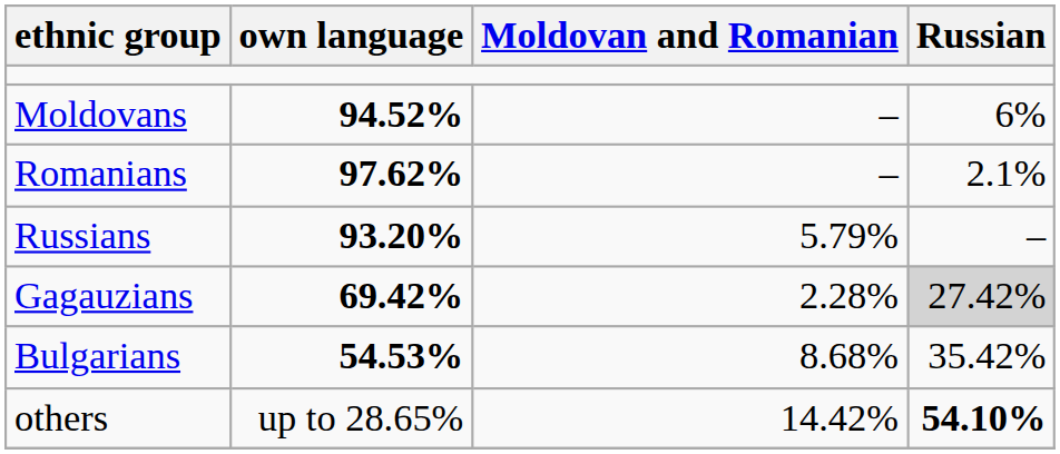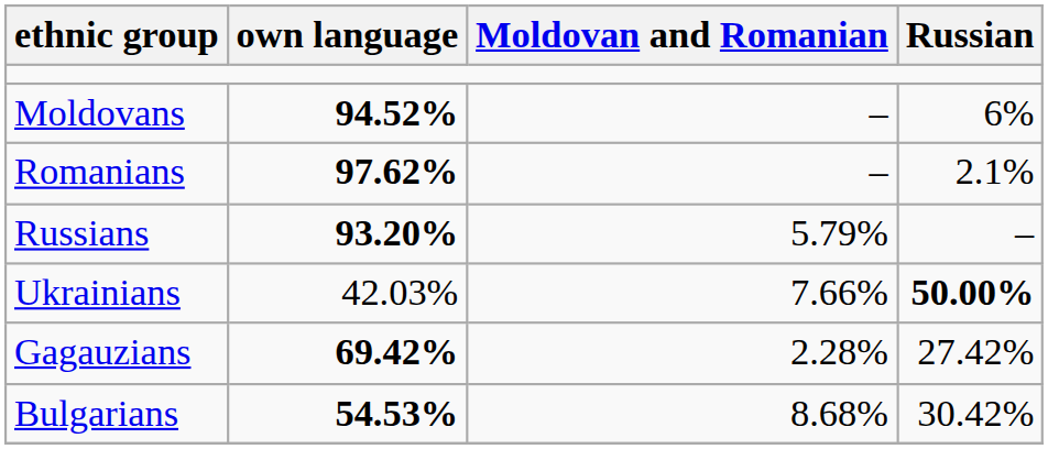+ row: Ukrainians | 42.03% | 7.66% | 50.00%
Gagauzians | Russian: lightgrey background -> no background
Bulgarians | Russian: 35.42% -> 30.42%
- row: others | up to 28.65% | 14.42% | 54.10%
